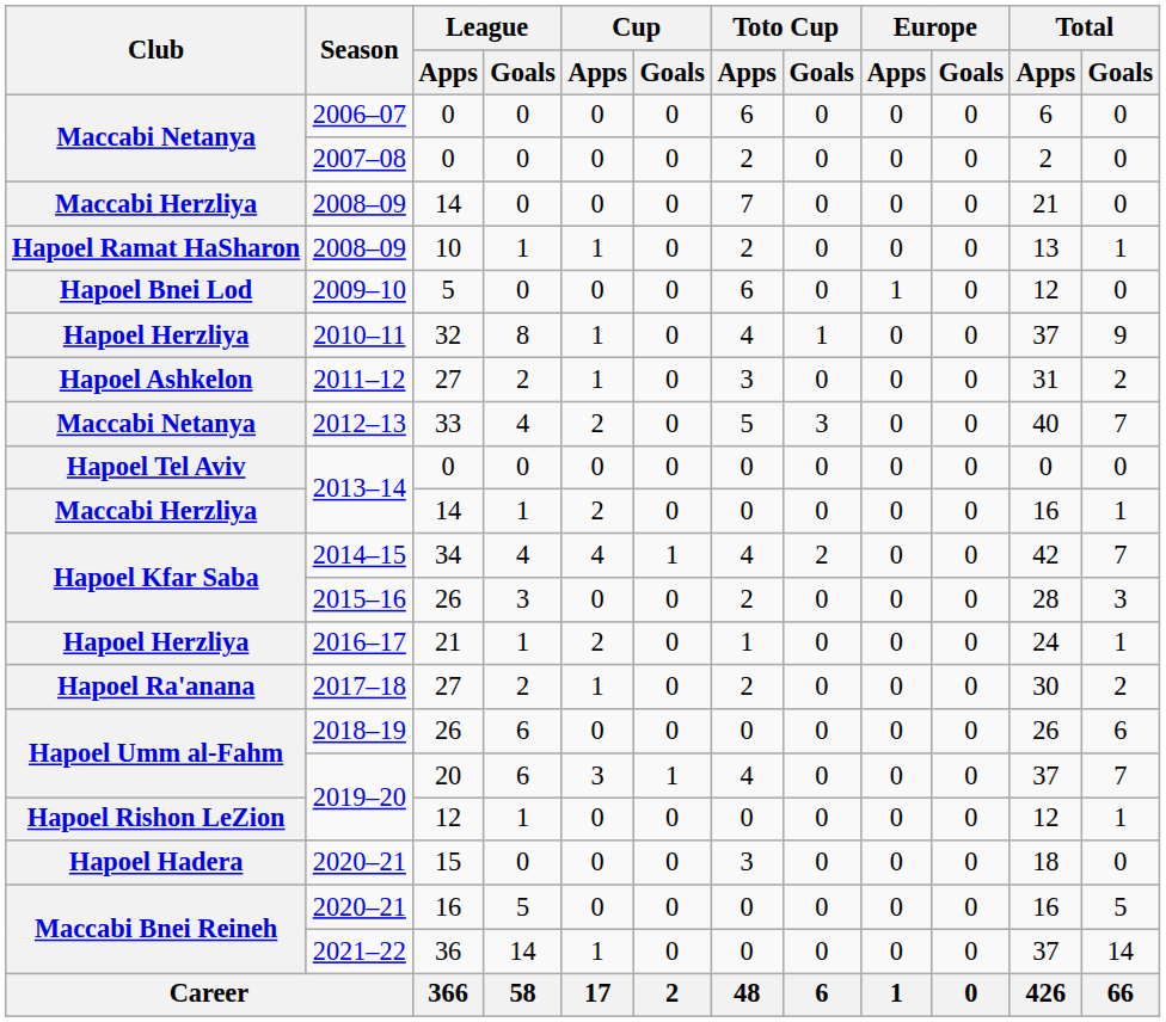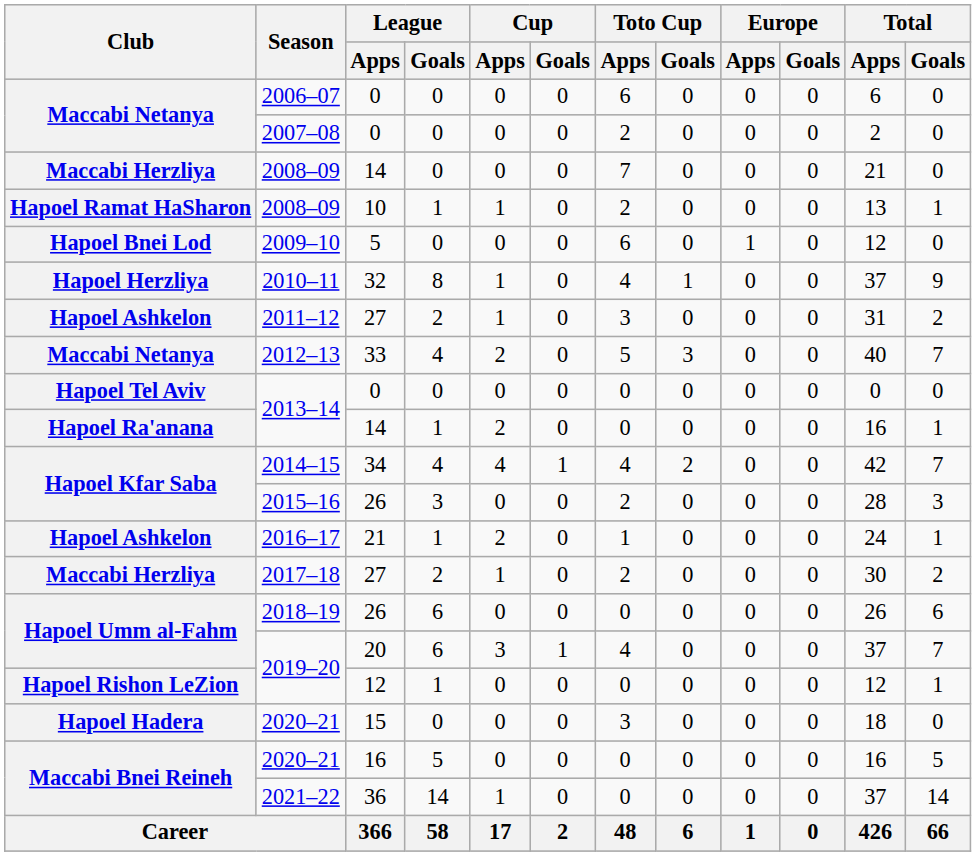2013–14 / 14 | Club: Maccabi Herzliya -> Hapoel Ra'anana
2016–17 | Club: Hapoel Herzliya -> Hapoel Ashkelon
2017–18 | Club: Hapoel Ra'anana -> Maccabi Herzliya
